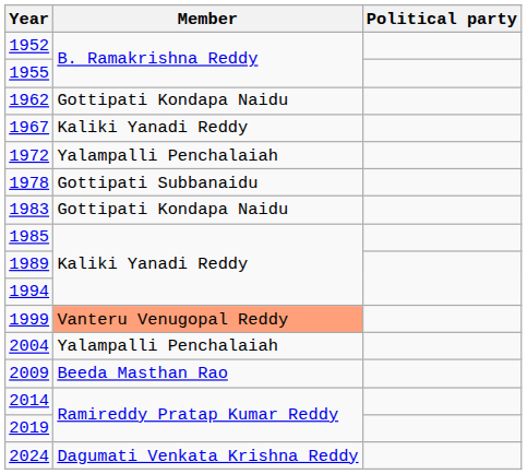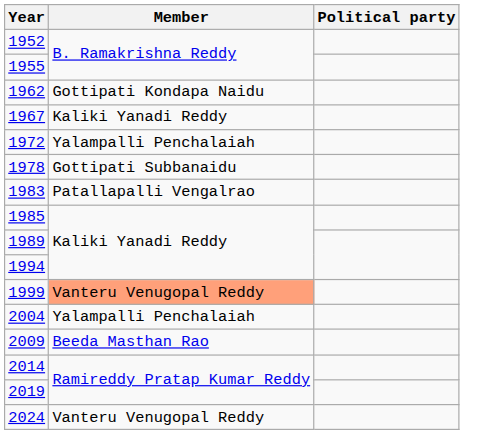1983 | Member: Gottipati Kondapa Naidu -> Patallapalli Vengalrao
2024 | Member: Dagumati Venkata Krishna Reddy -> Vanteru Venugopal Reddy
